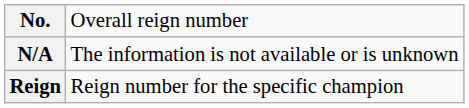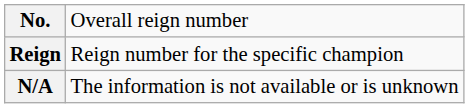rows swapped: Reign <-> N/A
